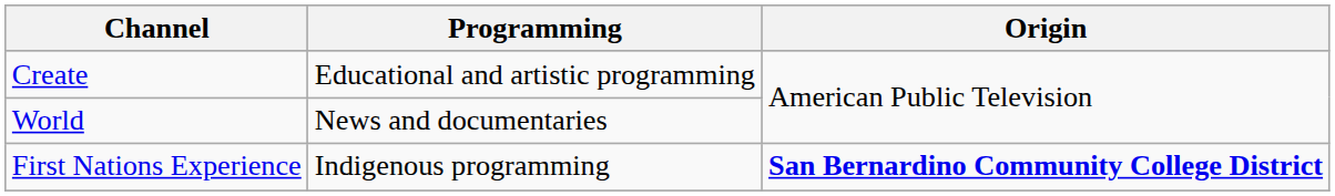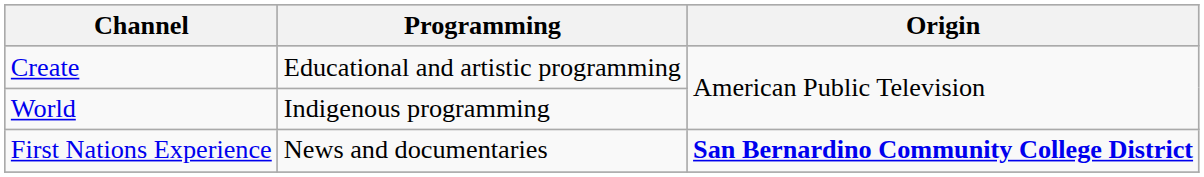World | Programming: News and documentaries -> Indigenous programming
First Nations Experience | Programming: Indigenous programming -> News and documentaries
